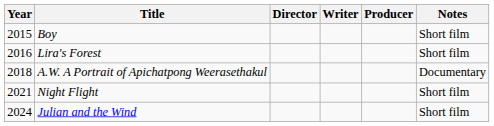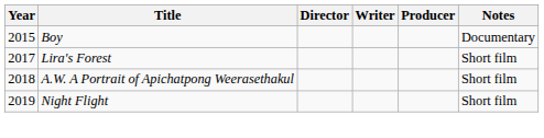Boy | Notes: Short film -> Documentary
Lira's Forest | Year: 2016 -> 2017
A.W. A Portrait of Apichatpong Weerasethakul | Notes: Documentary -> Short film
Night Flight | Year: 2021 -> 2019
- row: 2024 | Julian and the Wind | Short film
